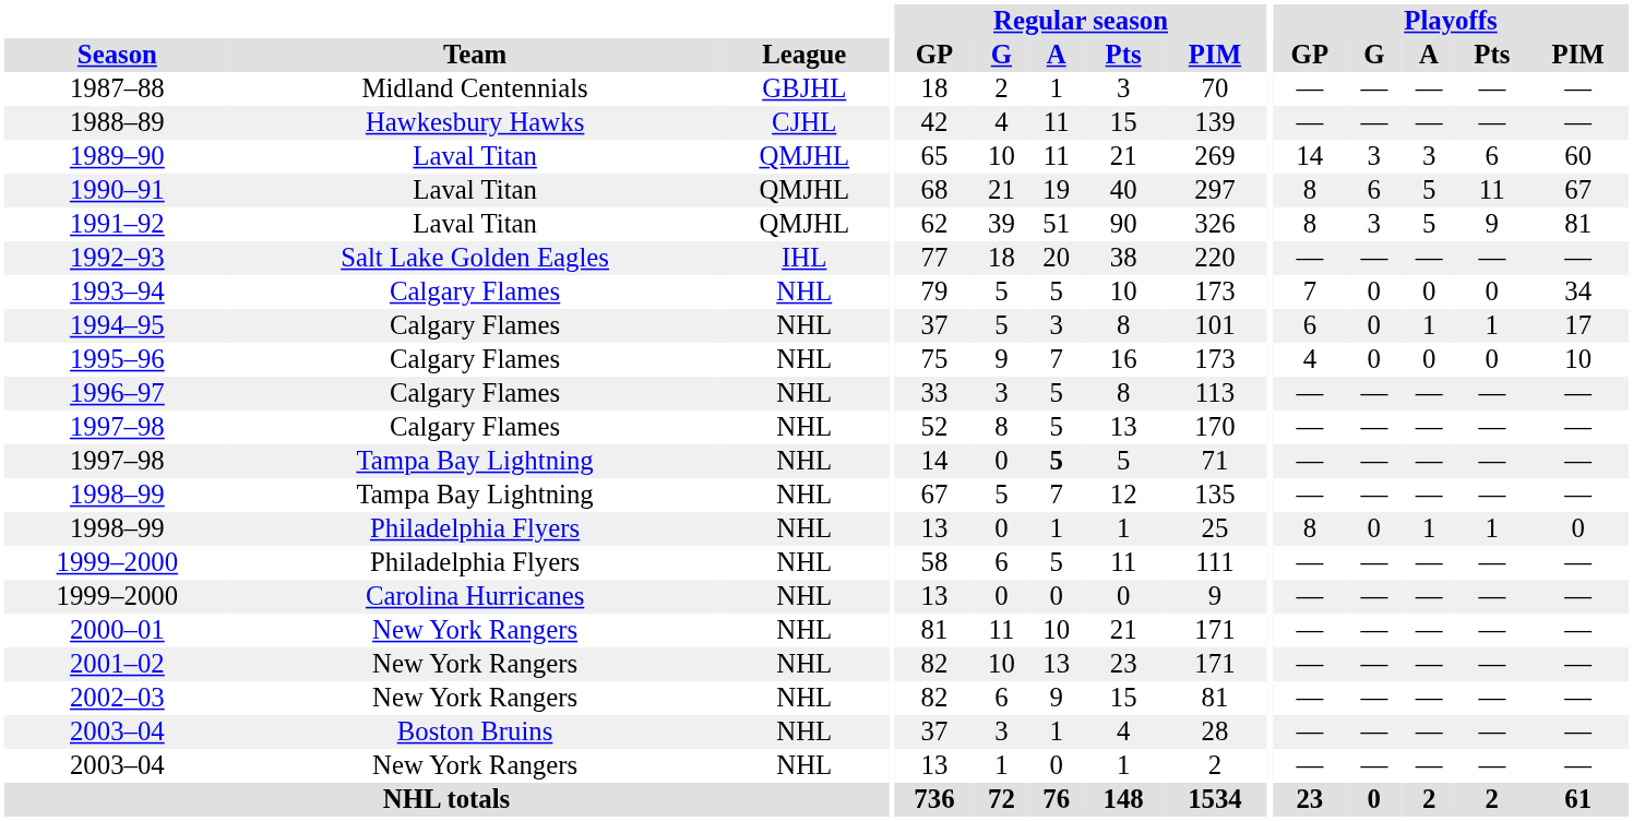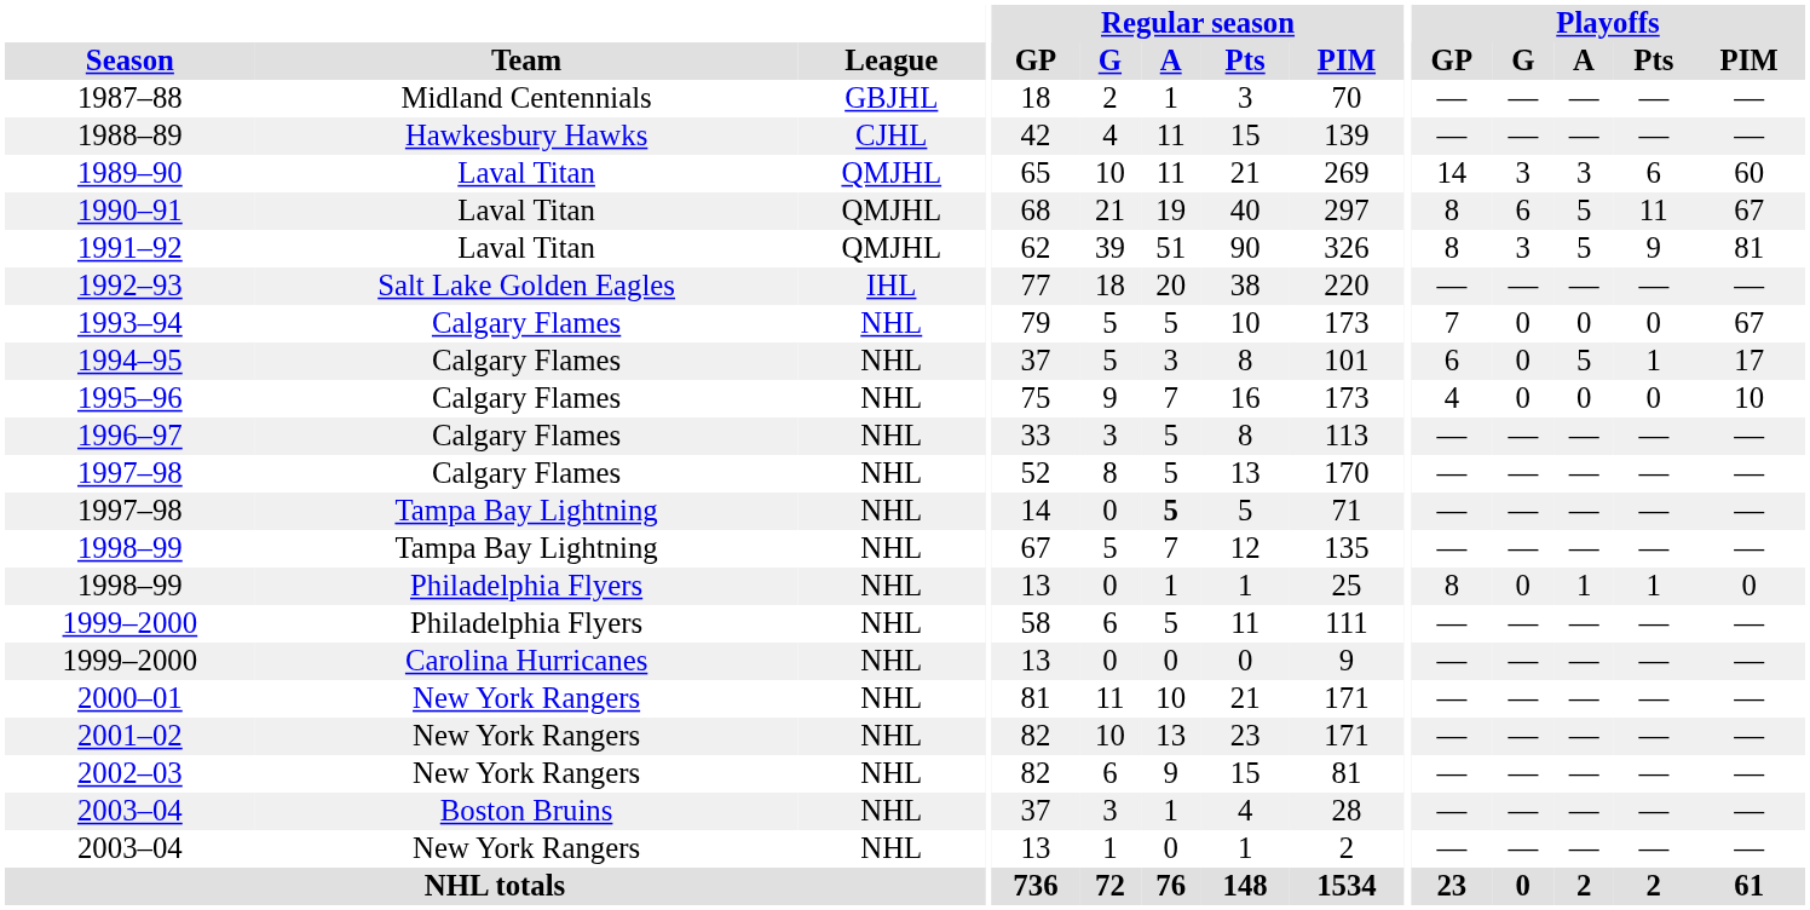1993–94 | Playoffs / PIM: 34 -> 67
1994–95 | Playoffs / A: 1 -> 5
